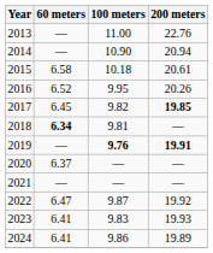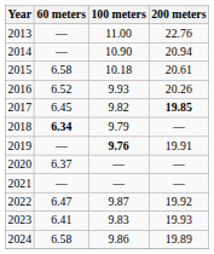2016 | 100 meters: 9.95 -> 9.93
2018 | 100 meters: 9.81 -> 9.79
2019 | 200 meters: bold -> normal
2024 | 60 meters: 6.41 -> 6.58
